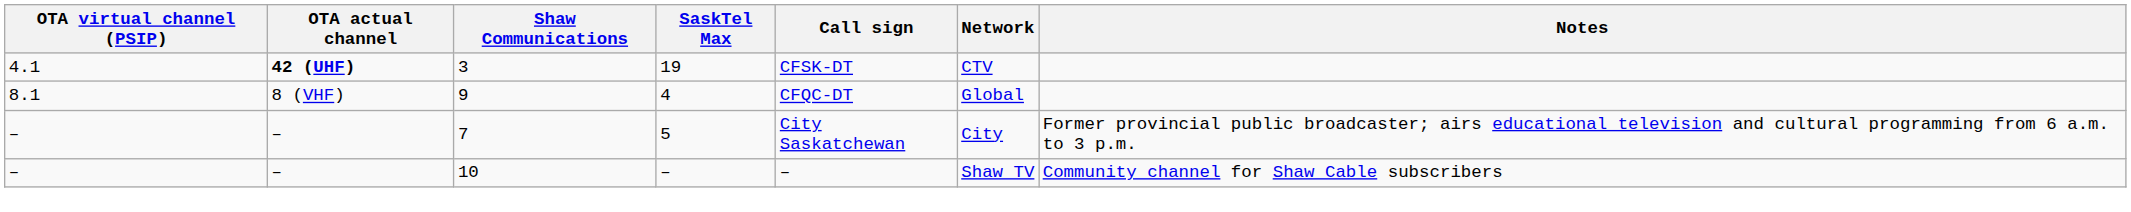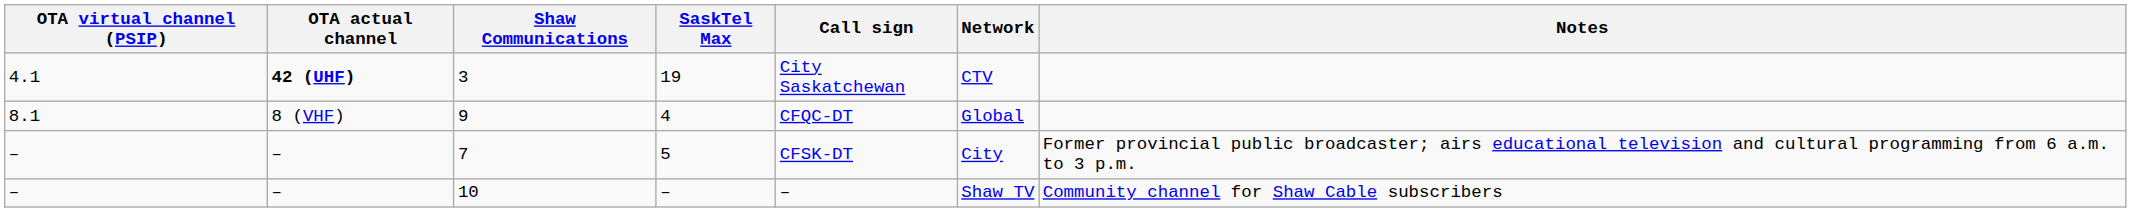3 | Call sign: CFSK-DT -> City Saskatchewan
7 | Call sign: City Saskatchewan -> CFSK-DT
